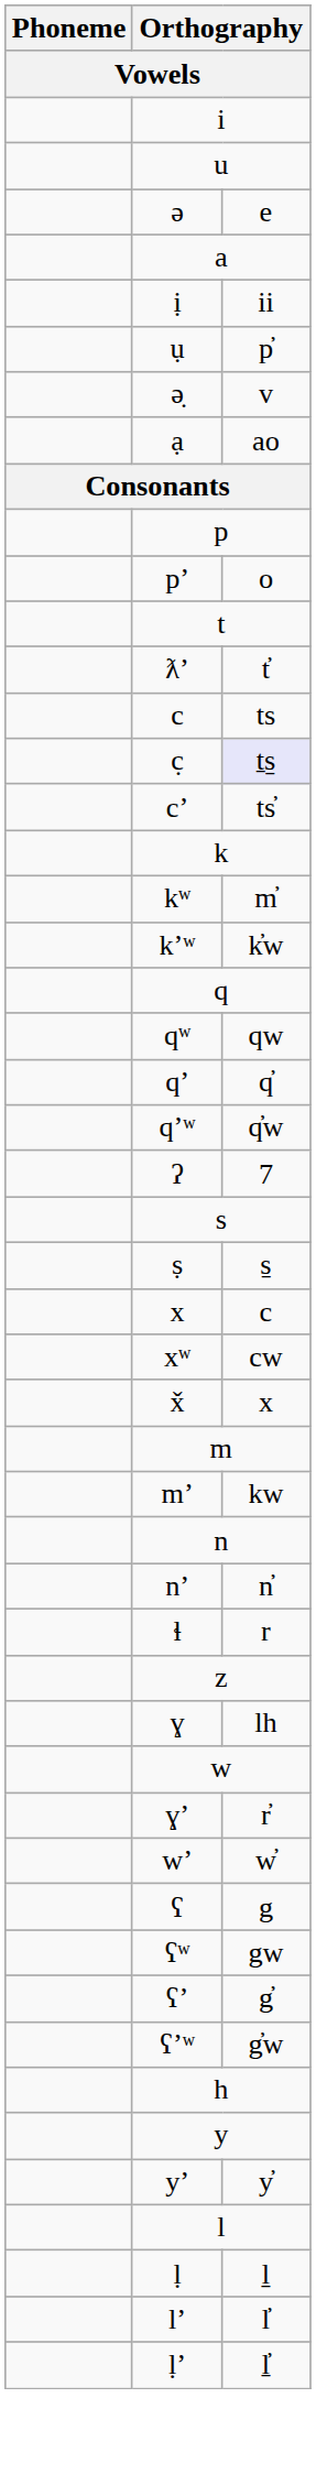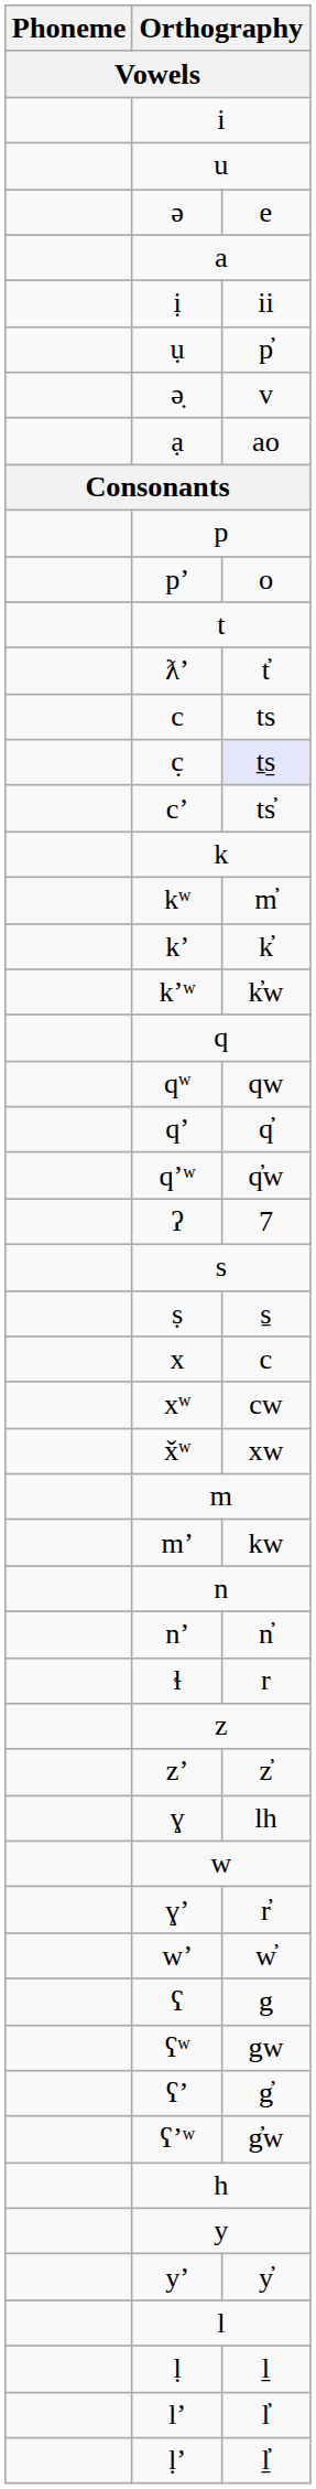+ row: k’ | k̓
- row: x̌ | x
+ row: x̌ʷ | xw
+ row: z’ | z̓
